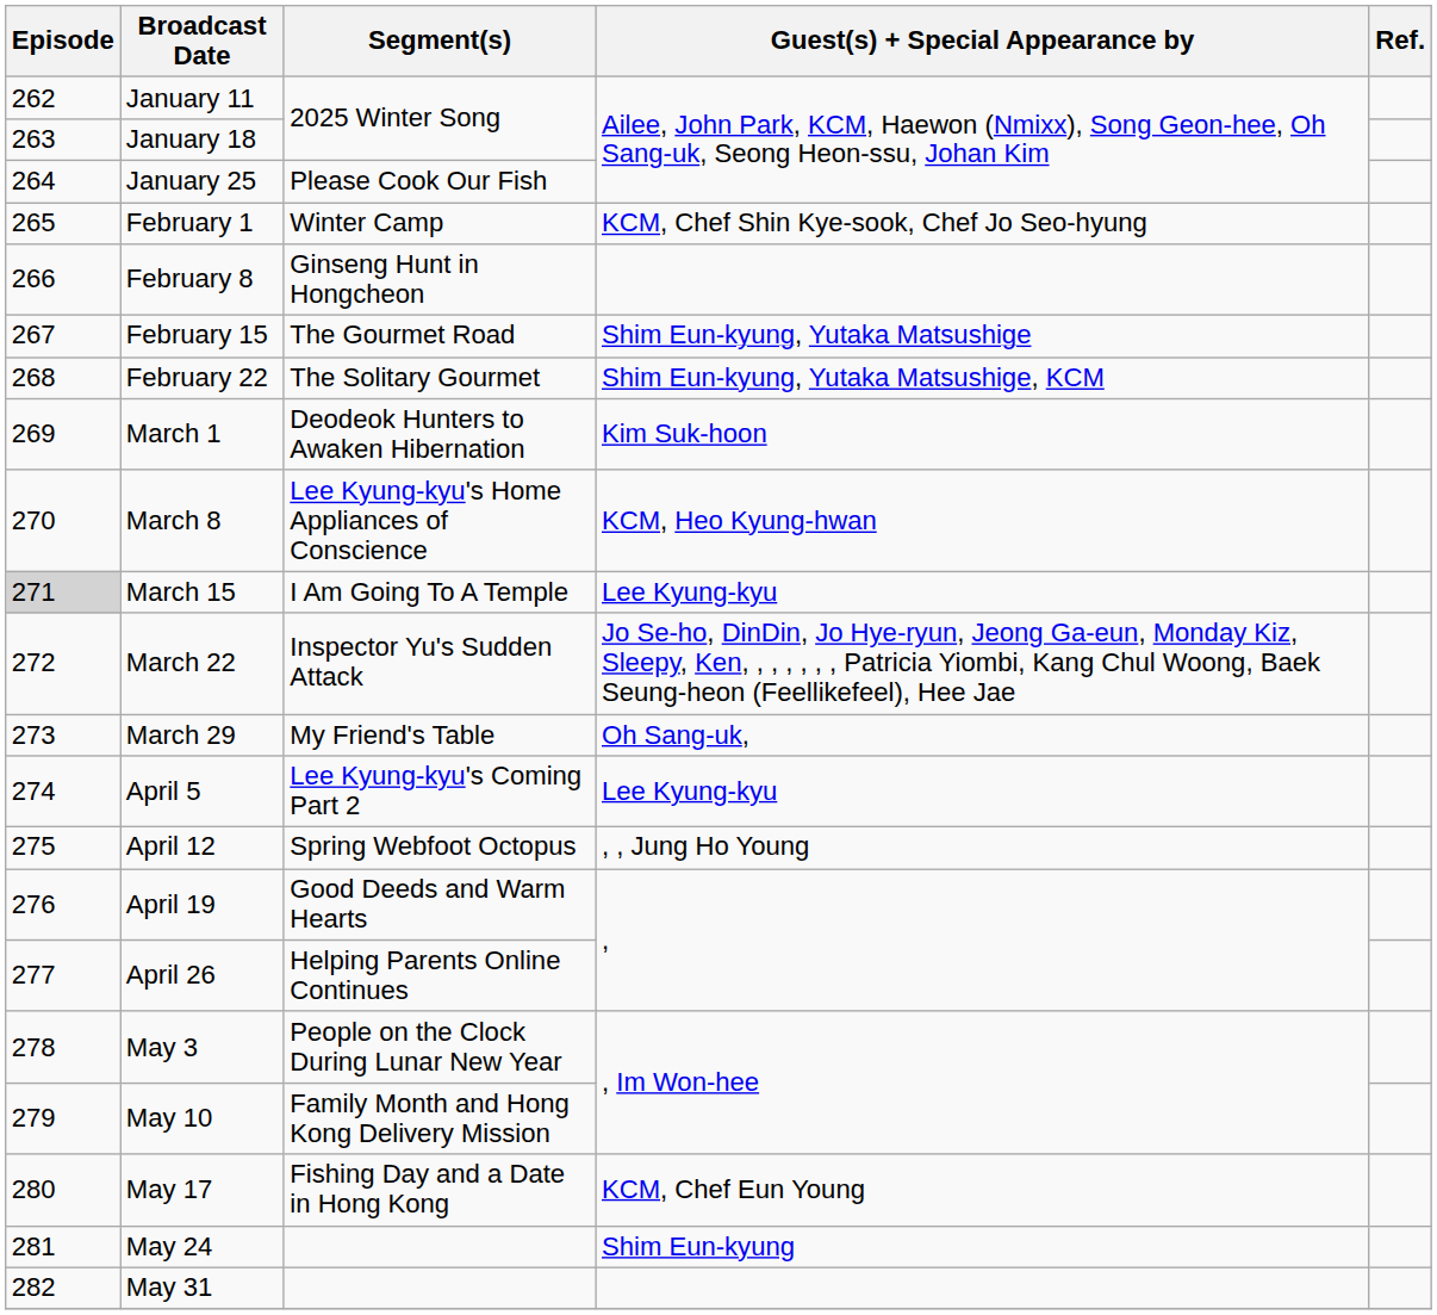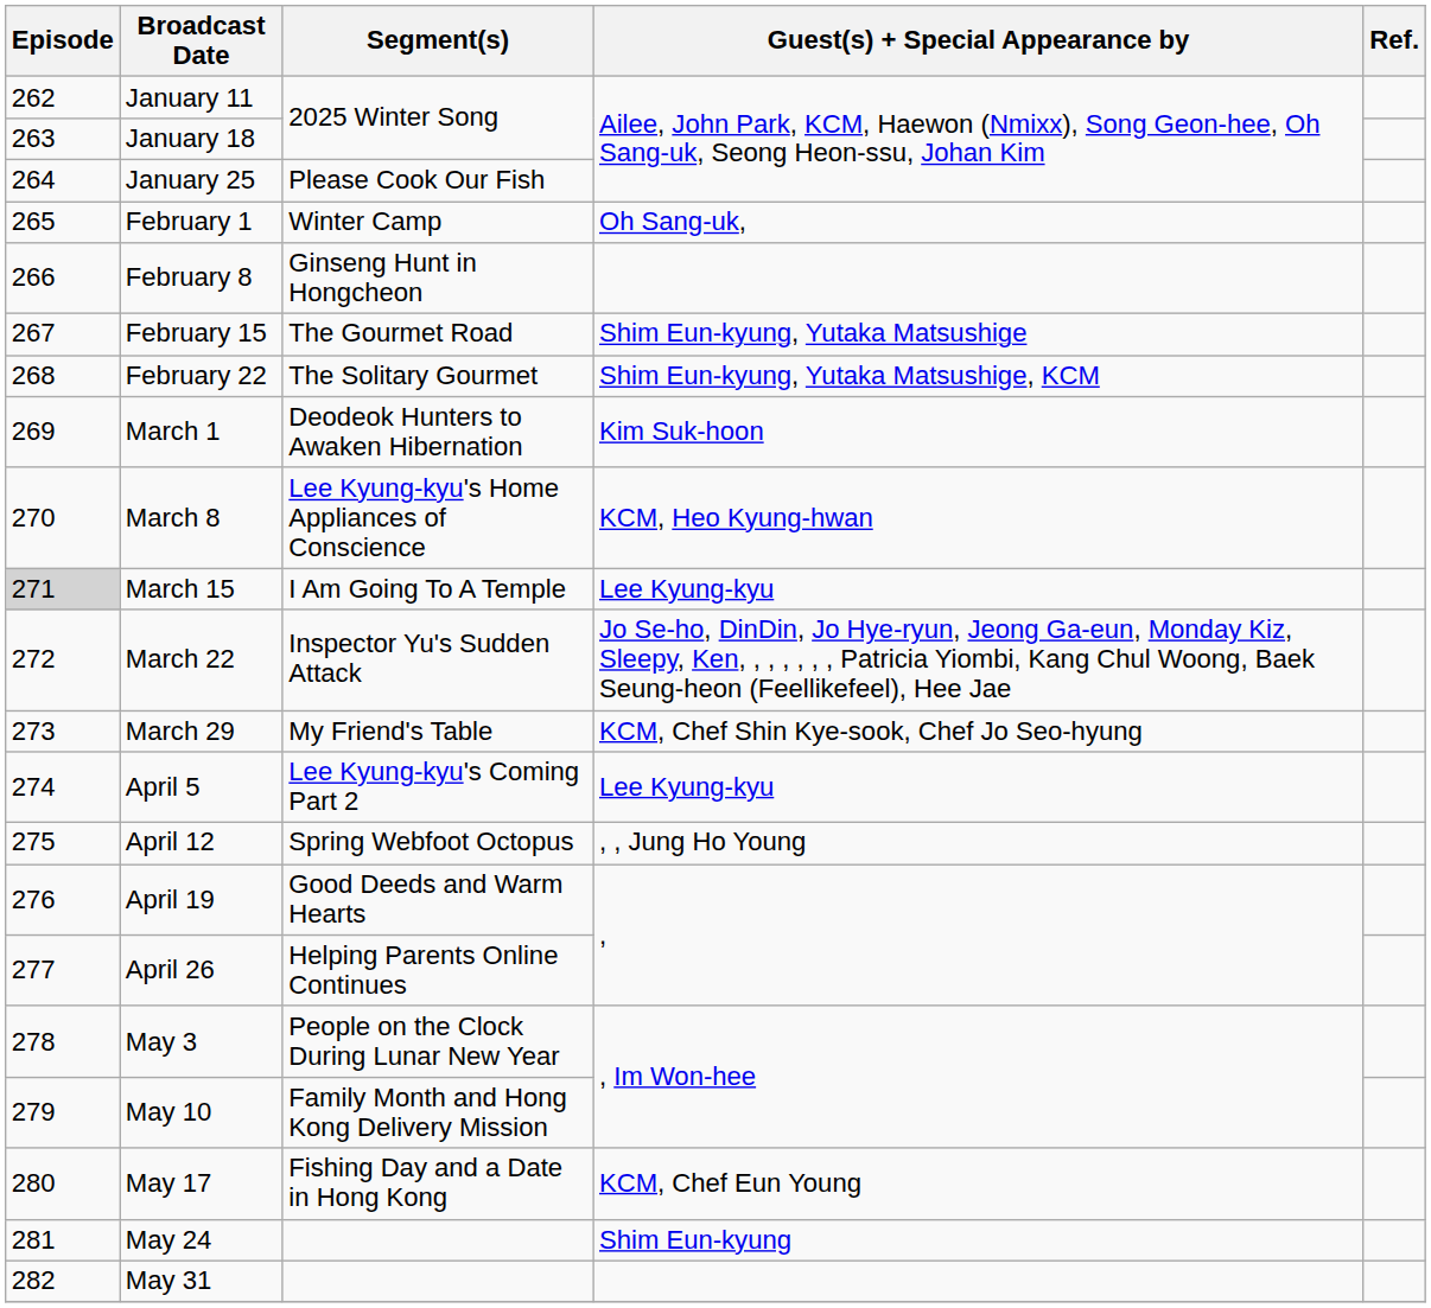February 1 | Guest(s) + Special Appearance by: KCM, Chef Shin Kye-sook, Chef Jo Seo-hyung -> Oh Sang-uk,
March 29 | Guest(s) + Special Appearance by: Oh Sang-uk, -> KCM, Chef Shin Kye-sook, Chef Jo Seo-hyung
